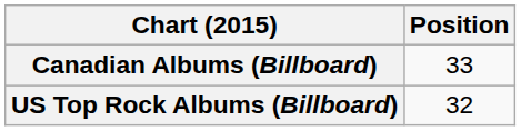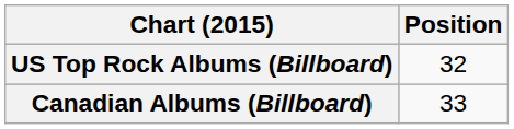rows swapped: Canadian Albums (Billboard) <-> US Top Rock Albums (Billboard)
